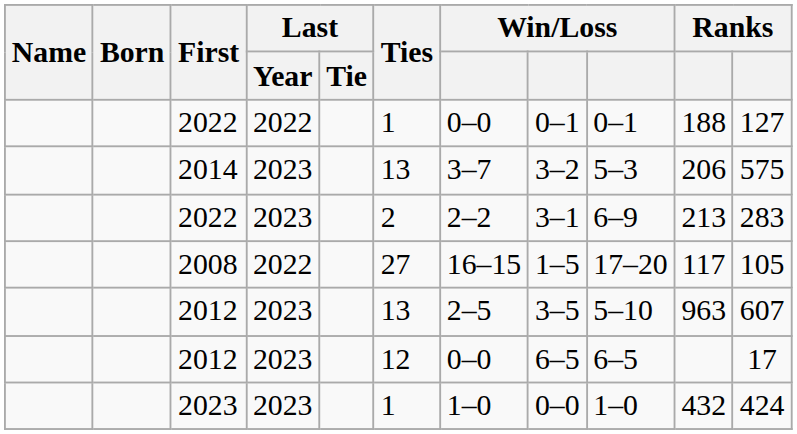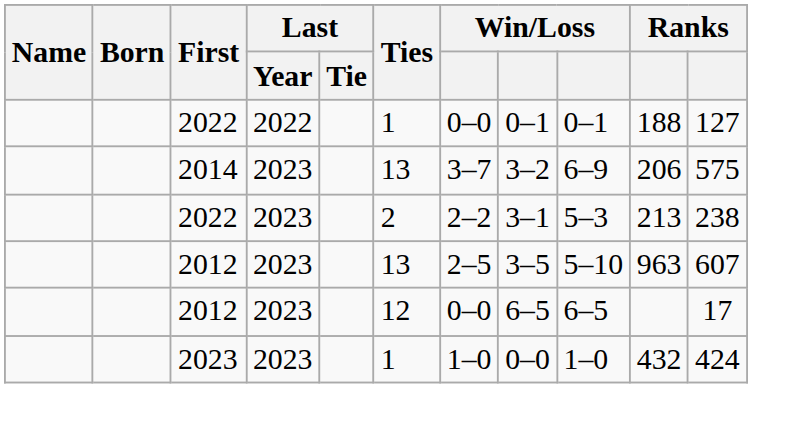2014 | column 9: 5–3 -> 6–9
2022 / 2023 | column 9: 6–9 -> 5–3
2022 / 2023 | column 11: 283 -> 238
- row: 2008 | 2022 | 27 | 16–15 | 1–5 | 17–20 | 117 | 105
